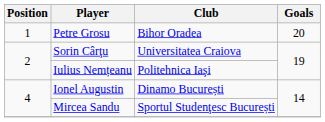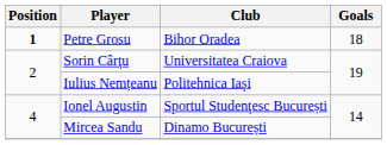Petre Grosu | Position: normal -> bold
Petre Grosu | Goals: 20 -> 18
Ionel Augustin | Club: Dinamo București -> Sportul Studenţesc București
Mircea Sandu | Club: Sportul Studenţesc București -> Dinamo București
